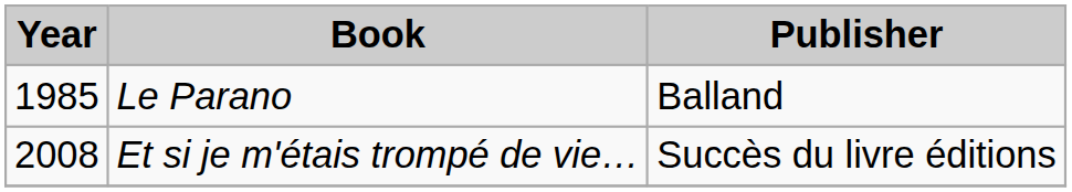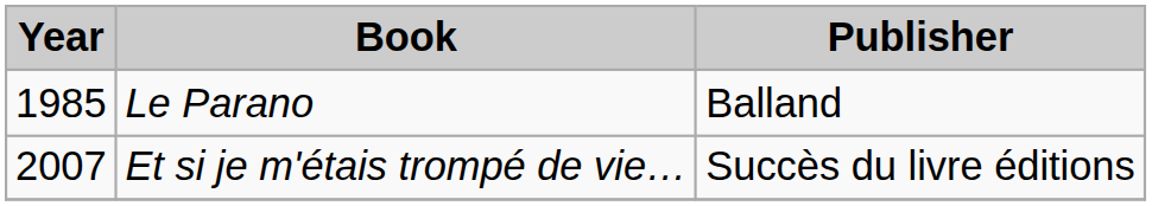Et si je m'étais trompé de vie… | Year: 2008 -> 2007
